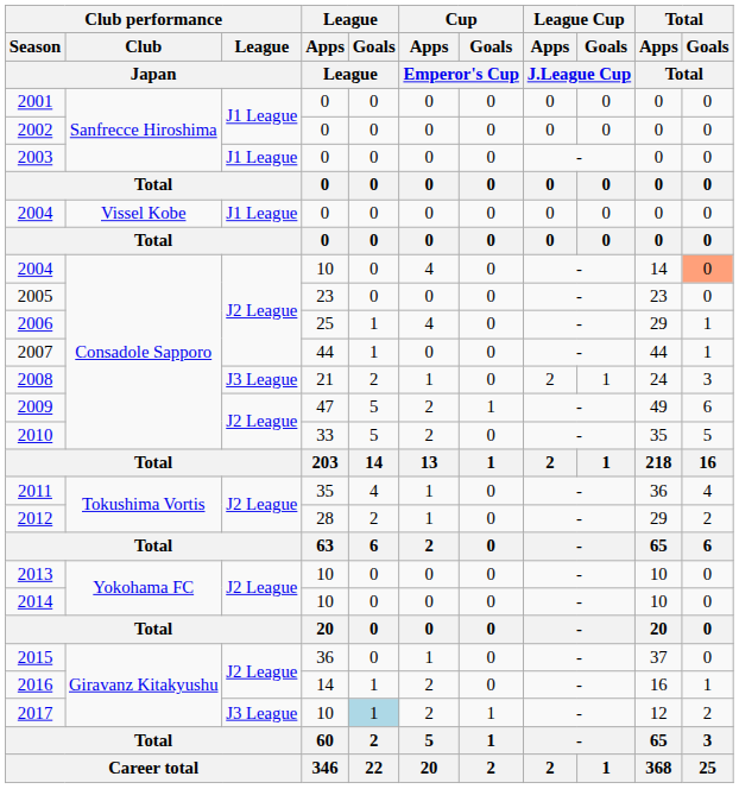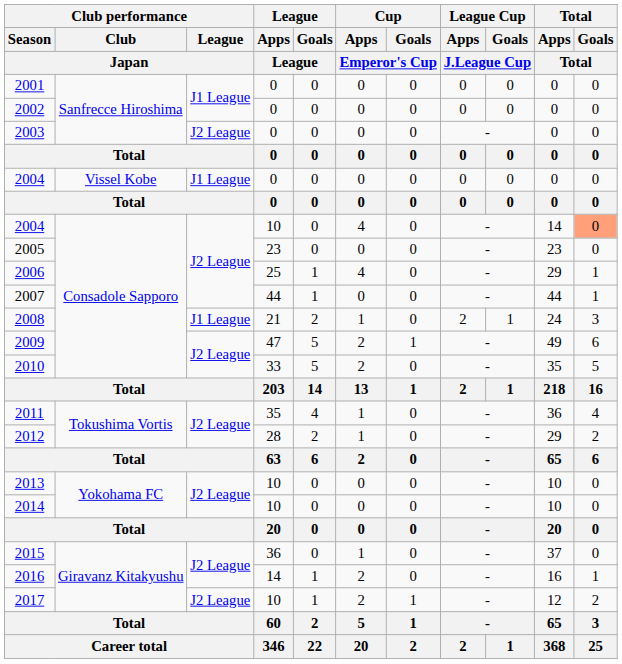2003 | Club performance / League / Japan: J1 League -> J2 League
2008 | Club performance / League / Japan: J3 League -> J1 League
2017 | Club performance / League / Japan: J3 League -> J2 League
2017 | League / Goals / League: lightblue background -> no background
